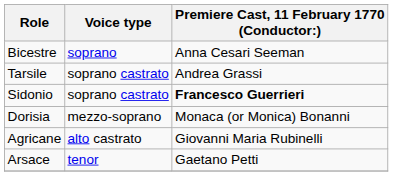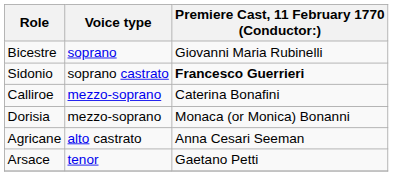Bicestre | Premiere Cast, 11 February 1770 (Conductor:): Anna Cesari Seeman -> Giovanni Maria Rubinelli
- row: Tarsile | soprano castrato | Andrea Grassi
+ row: Calliroe | mezzo-soprano | Caterina Bonafini
Agricane | Premiere Cast, 11 February 1770 (Conductor:): Giovanni Maria Rubinelli -> Anna Cesari Seeman
